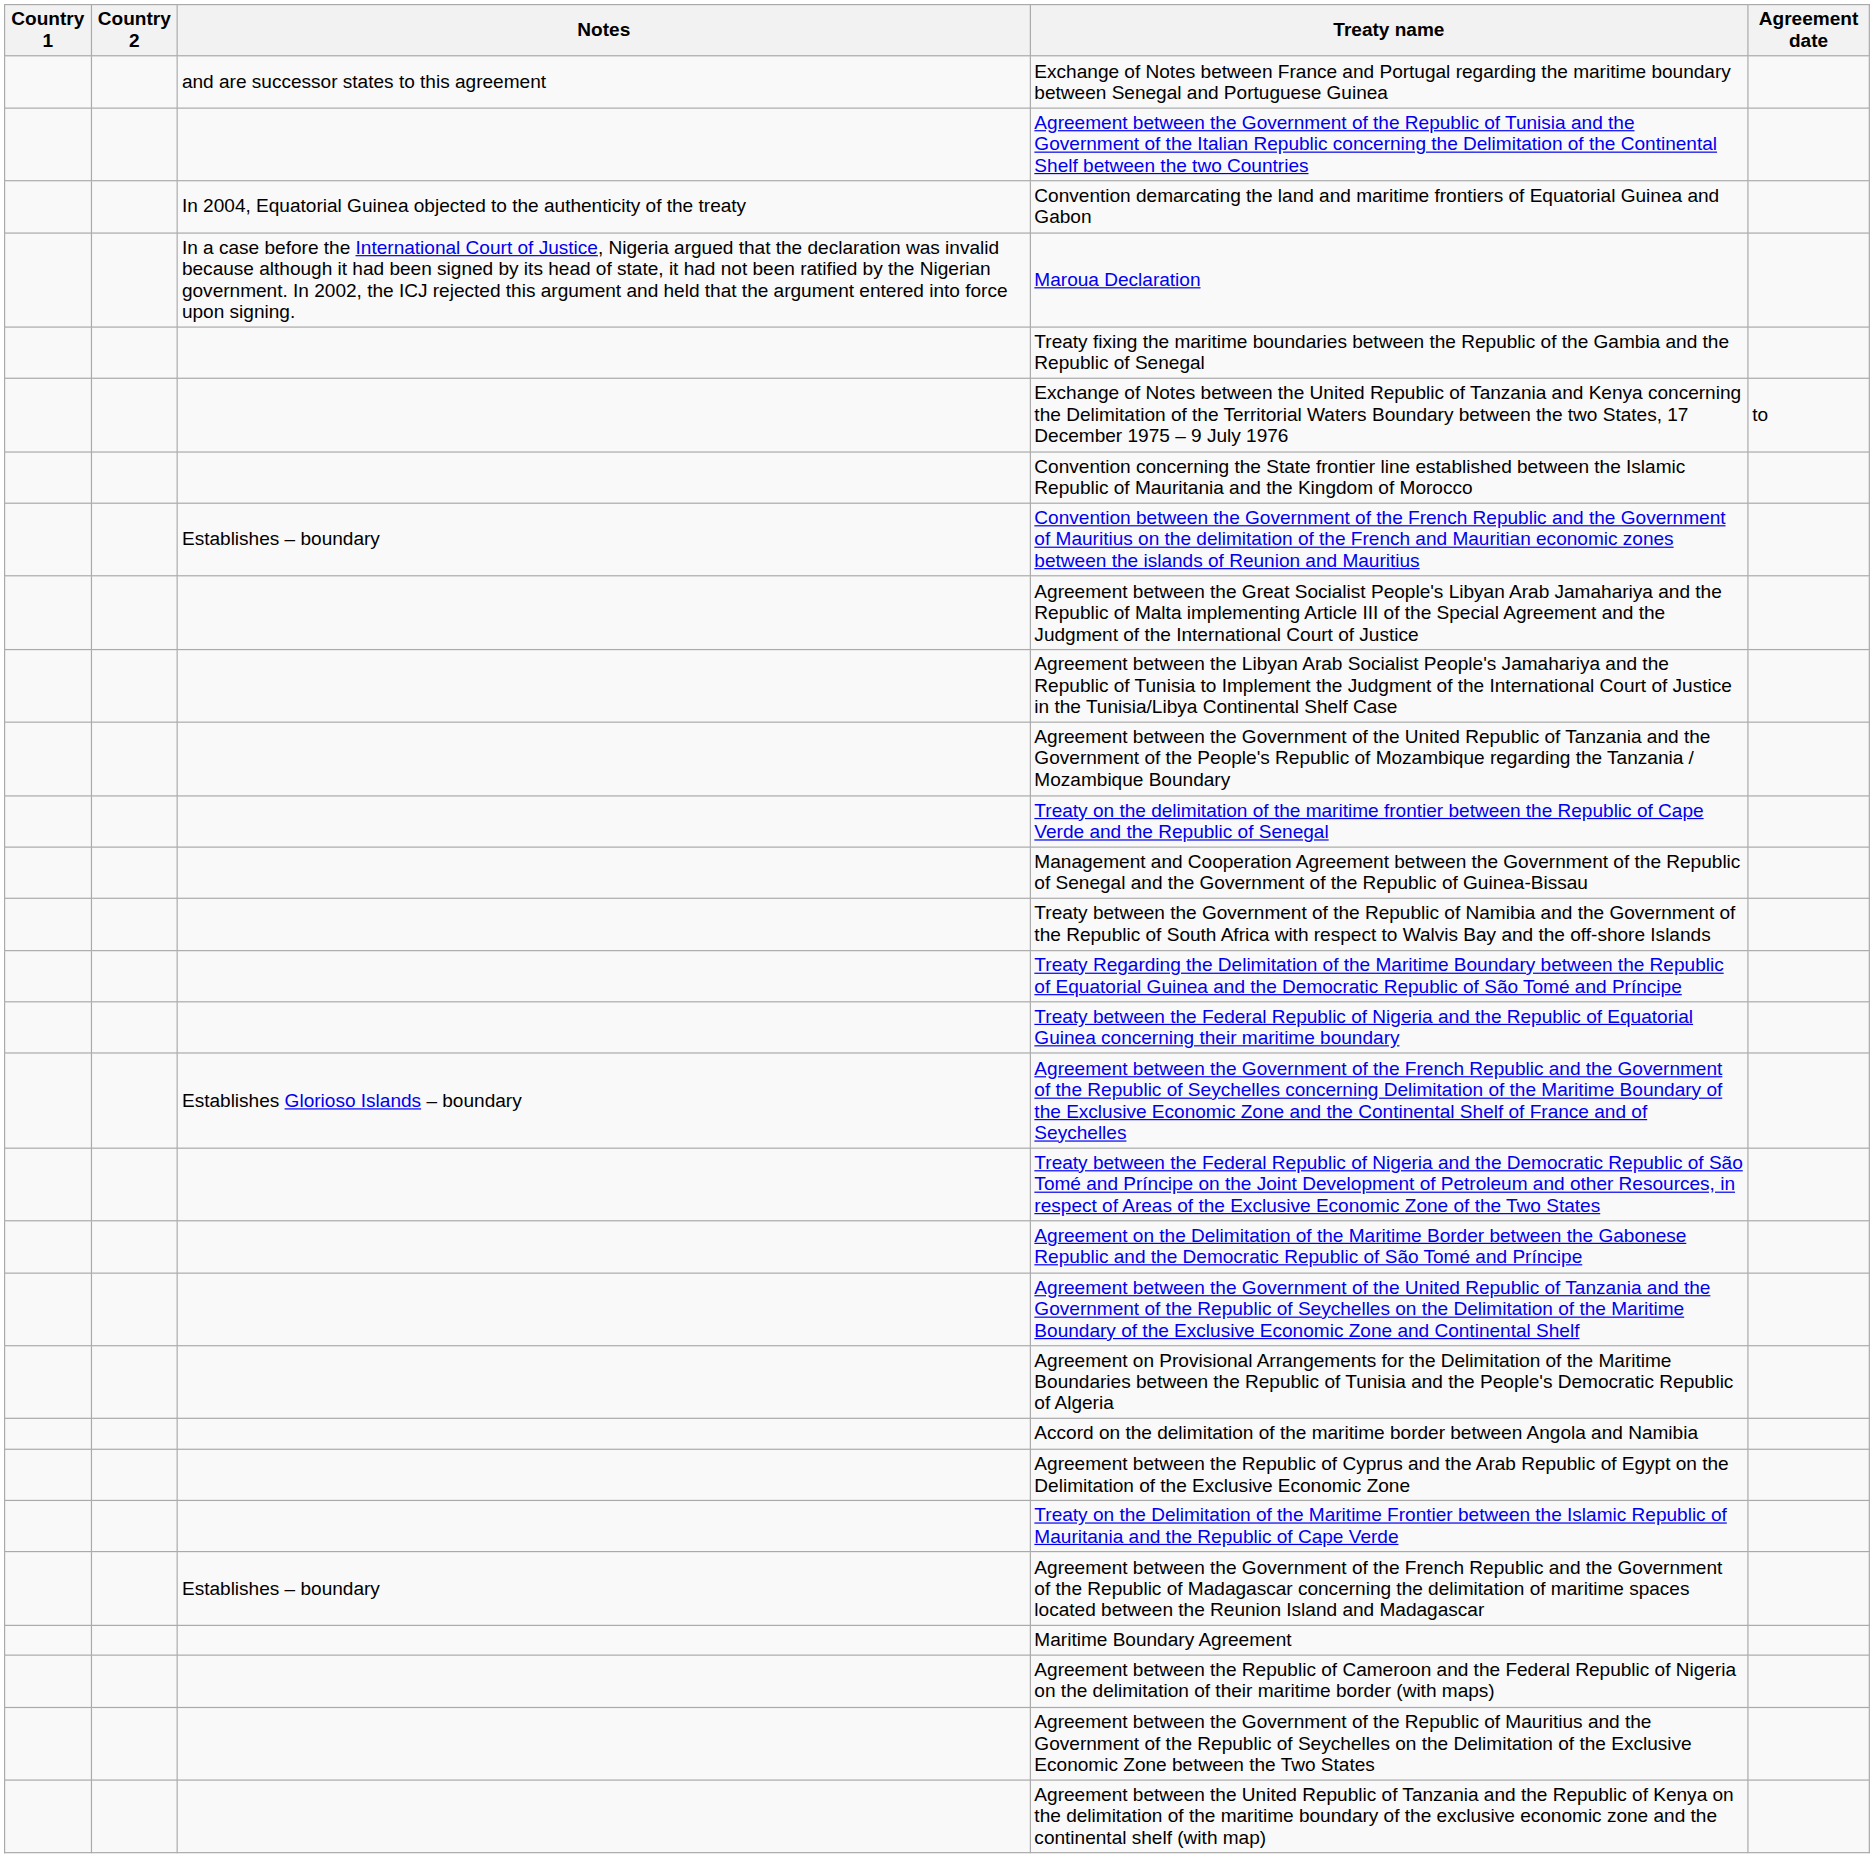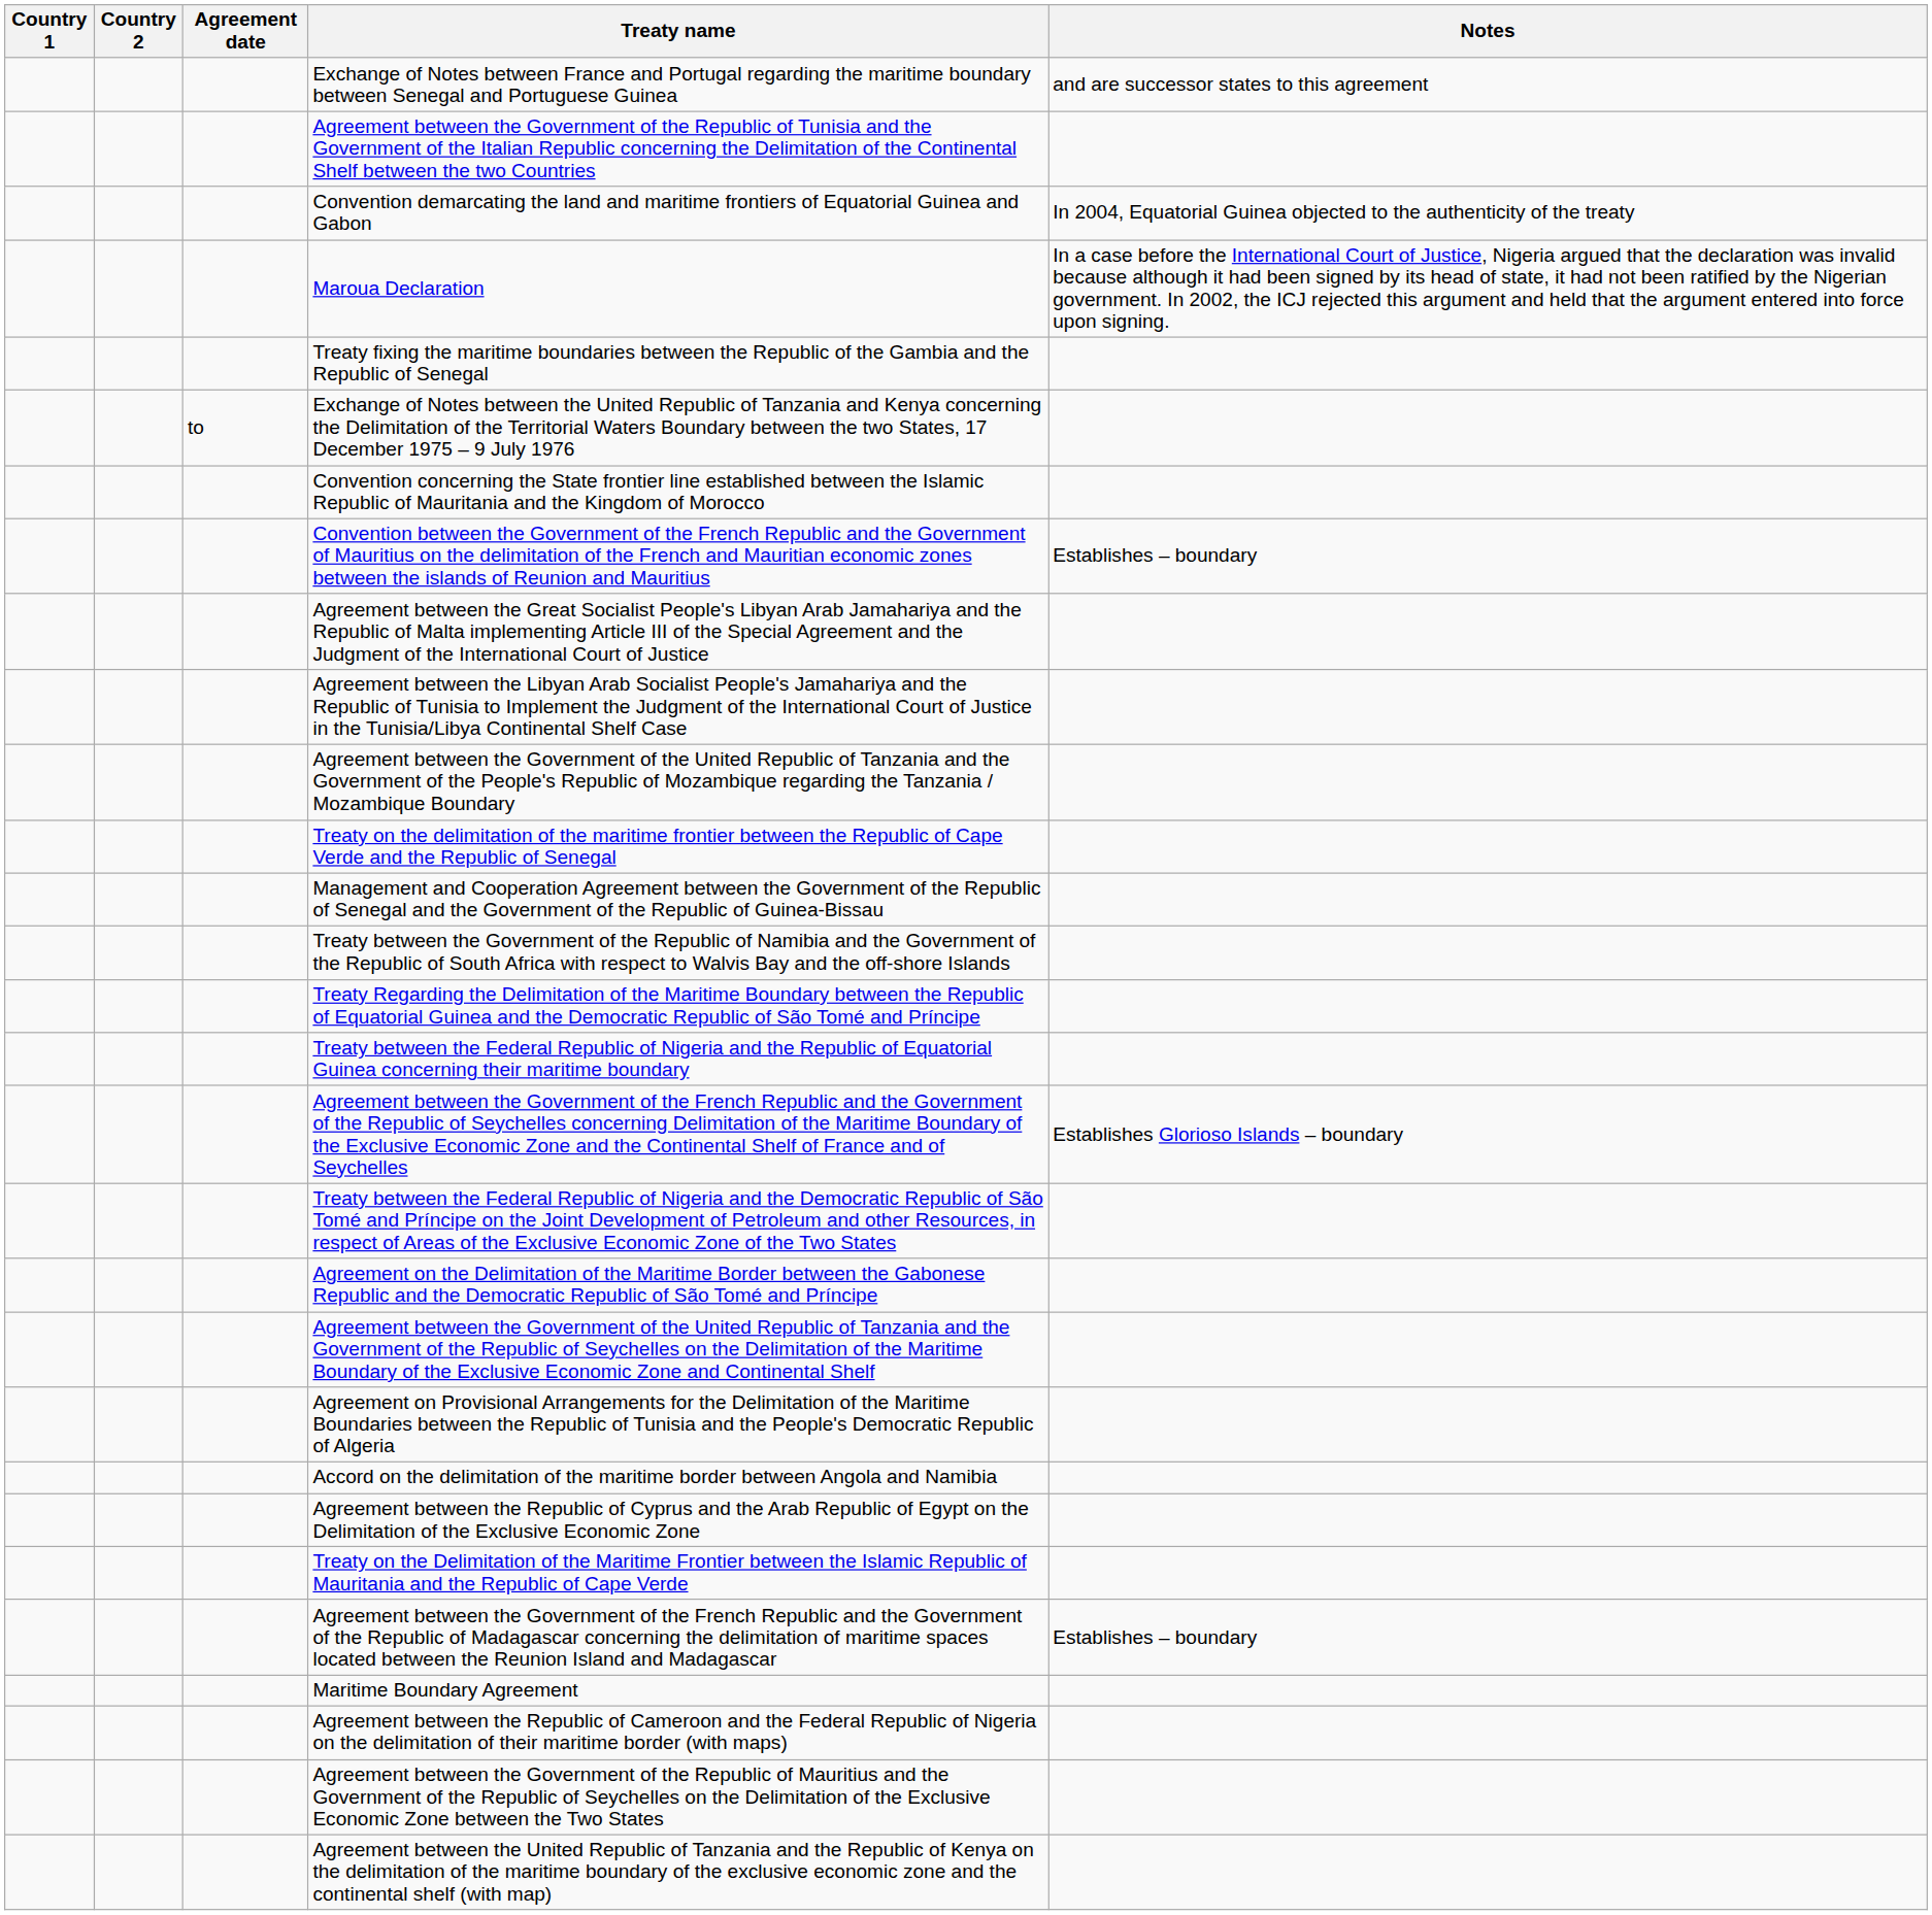columns swapped: Agreement date <-> Notes
